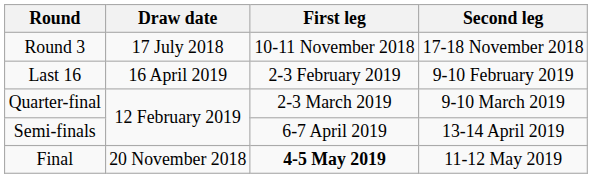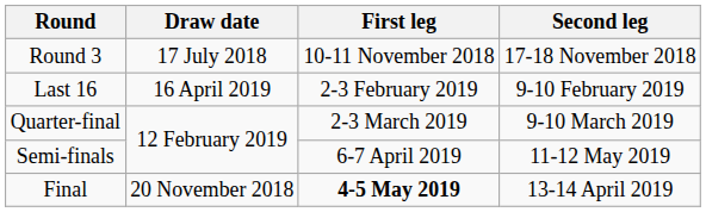Semi-finals | Second leg: 13-14 April 2019 -> 11-12 May 2019
Final | Second leg: 11-12 May 2019 -> 13-14 April 2019
